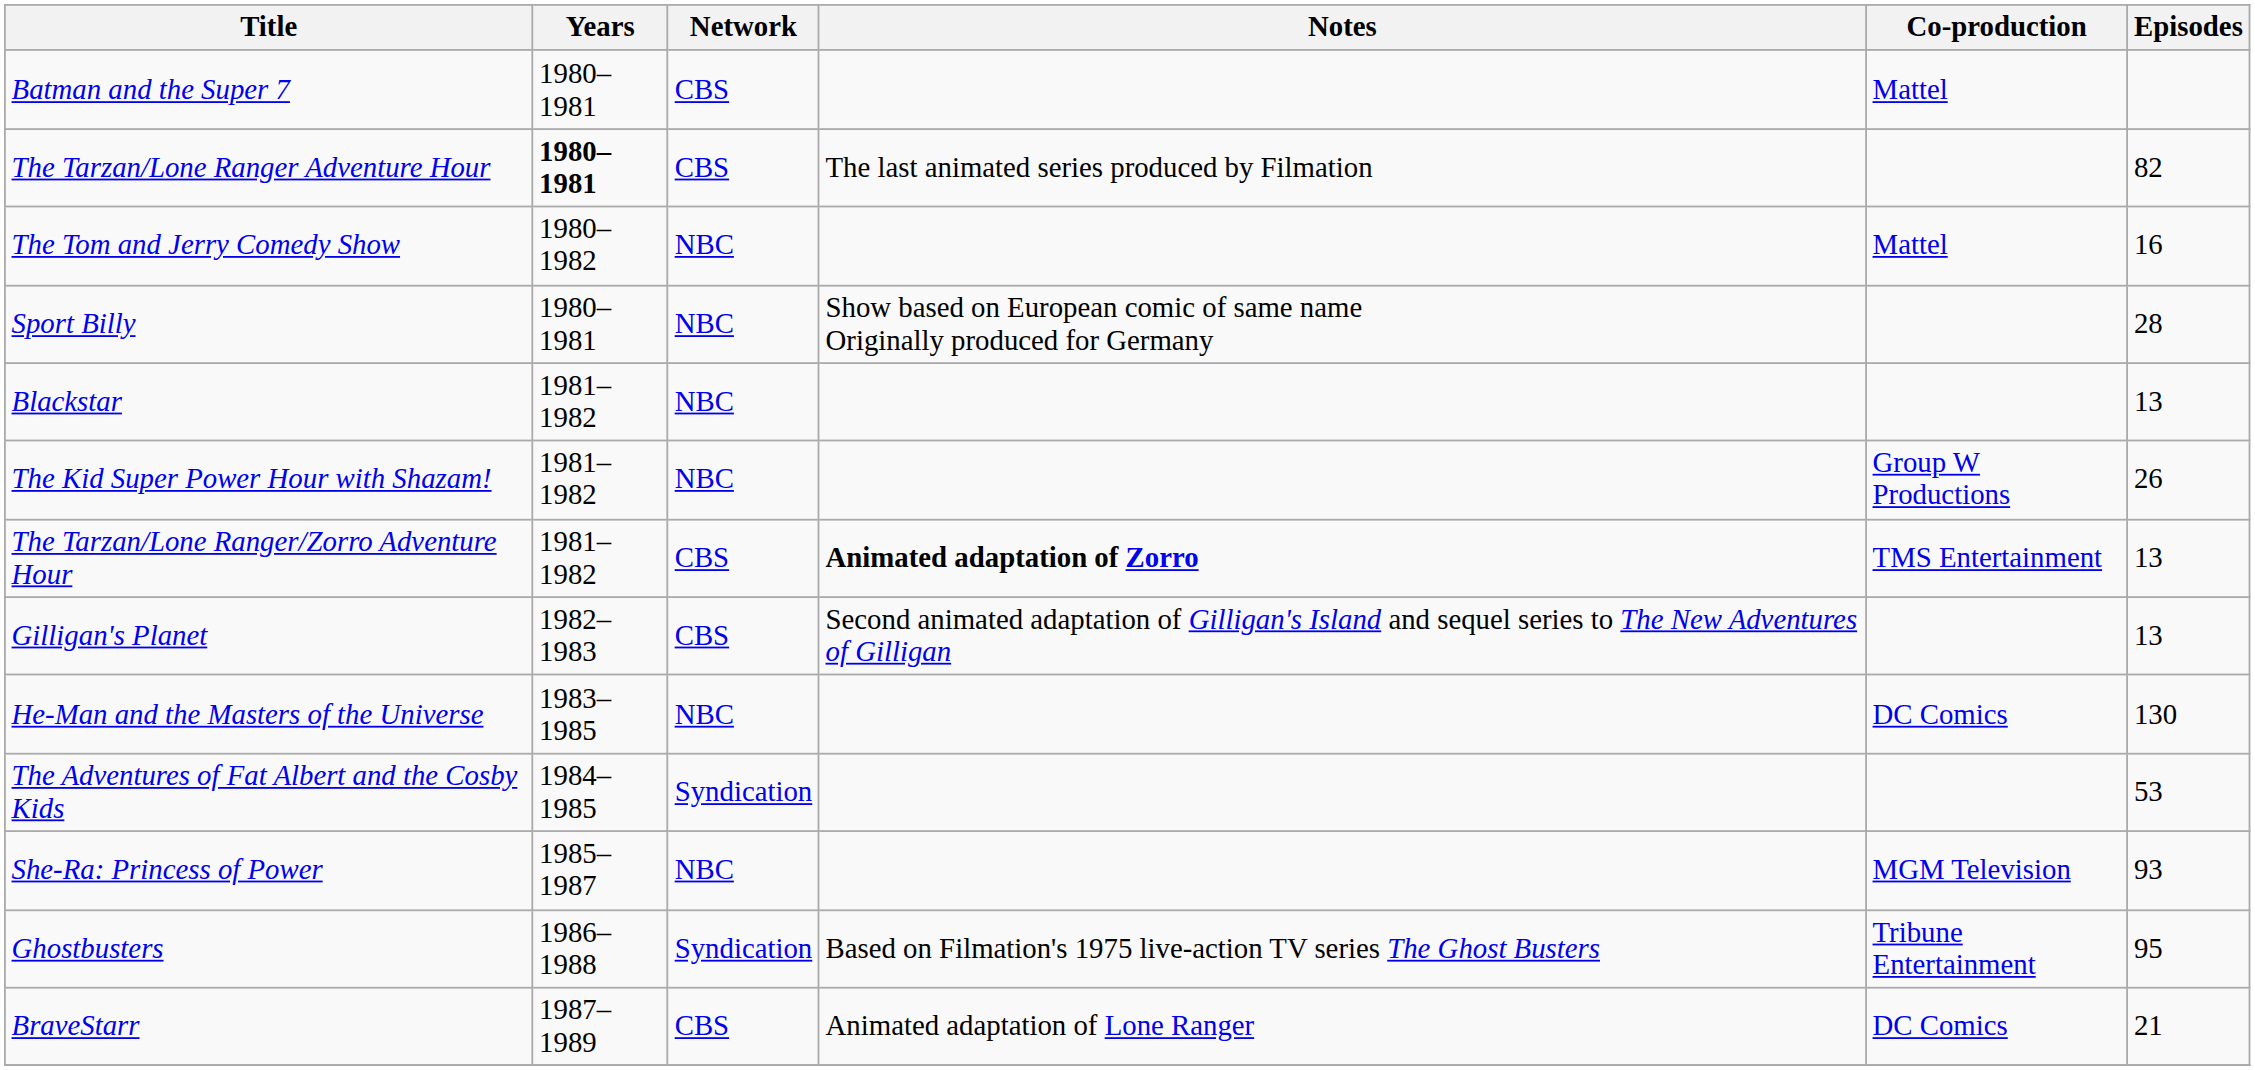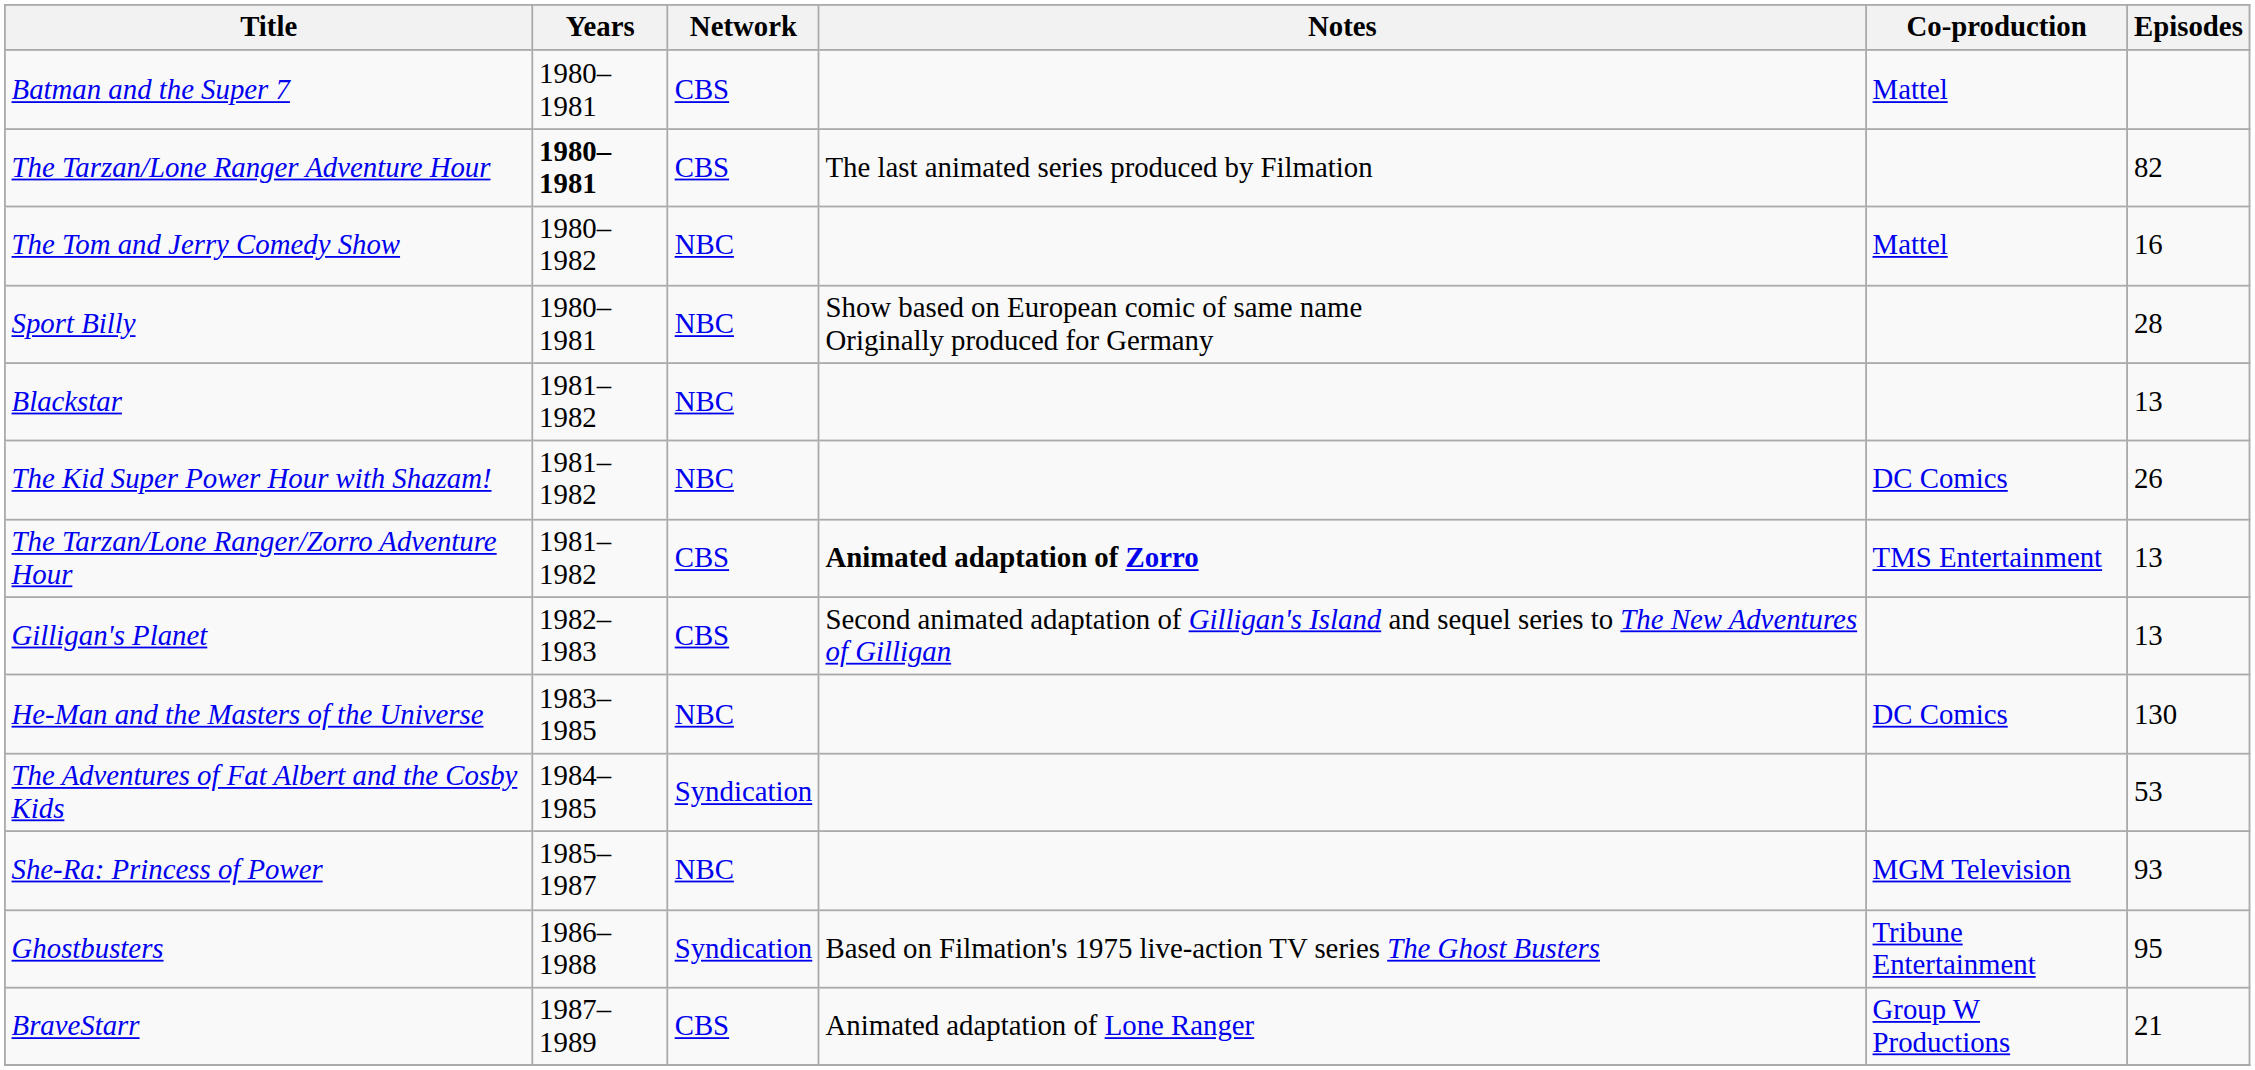The Kid Super Power Hour with Shazam! | Co-production: Group W Productions -> DC Comics
BraveStarr | Co-production: DC Comics -> Group W Productions
